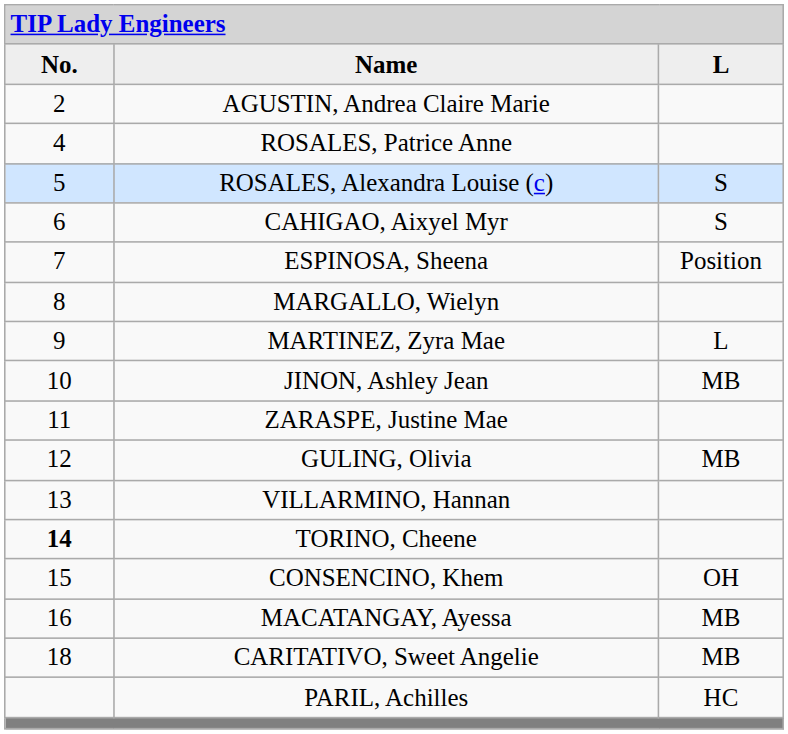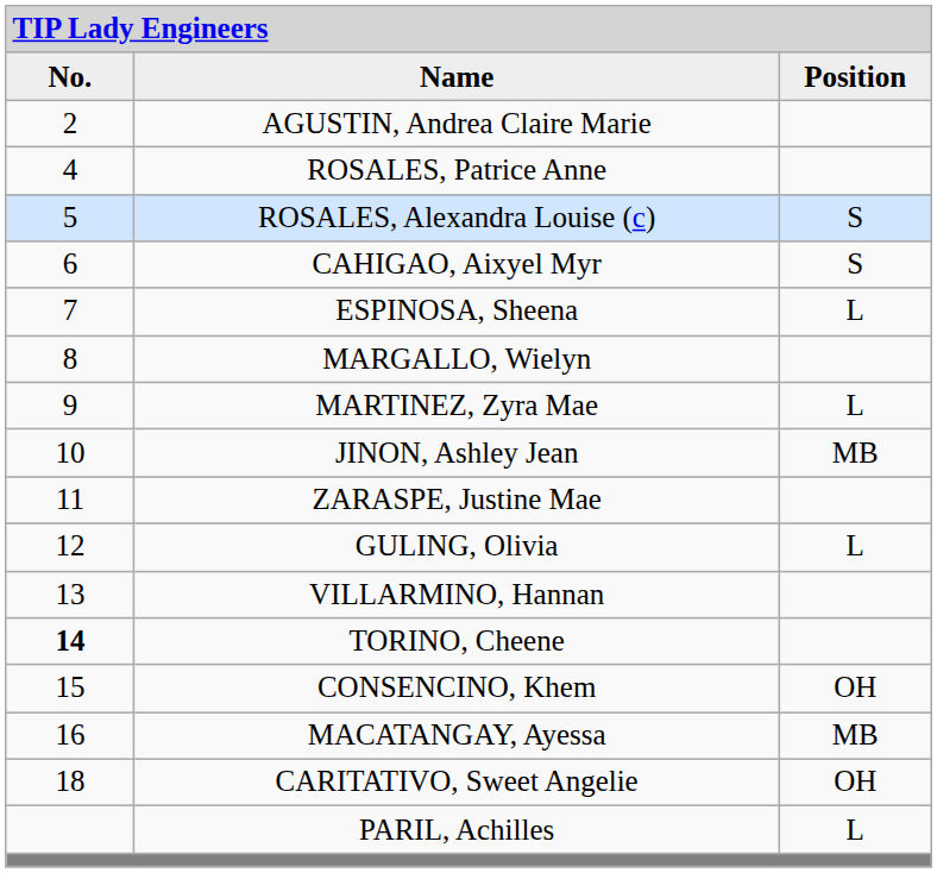Name | column 3: L -> Position
ESPINOSA, Sheena | column 3: Position -> L
GULING, Olivia | column 3: MB -> L
CARITATIVO, Sweet Angelie | column 3: MB -> OH
PARIL, Achilles | column 3: HC -> L
